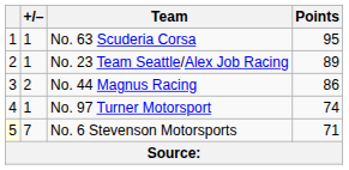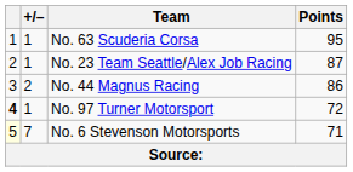No. 23 Team Seattle/Alex Job Racing | Points: 89 -> 87
No. 97 Turner Motorsport | column 1: normal -> bold
No. 97 Turner Motorsport | Points: 74 -> 72
